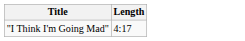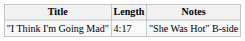+ column: Notes | "She Was Hot" B-side
